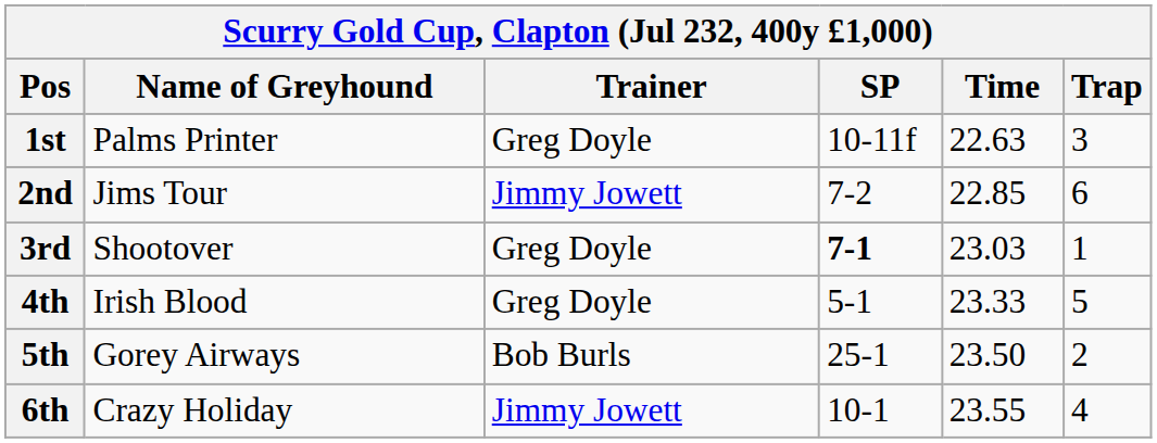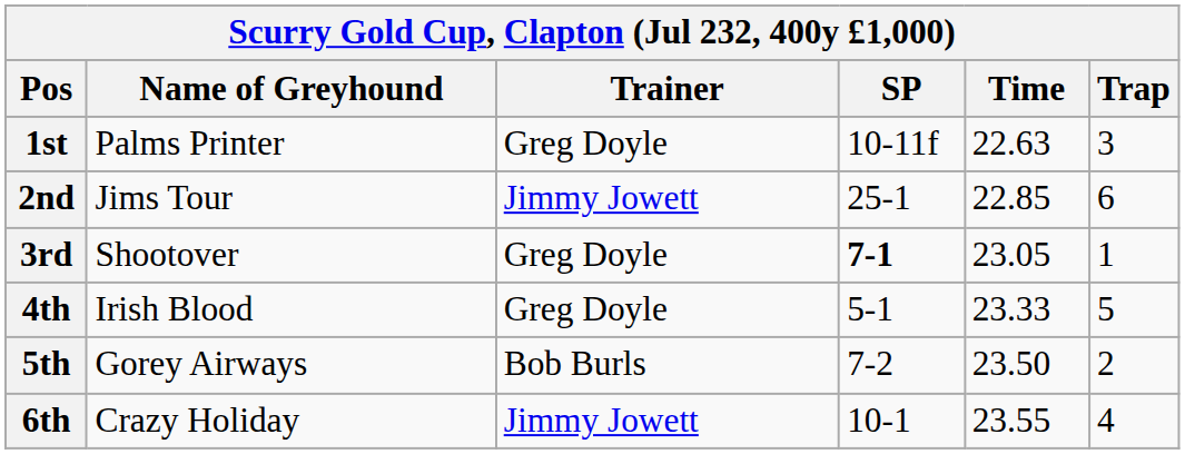2nd | SP: 7-2 -> 25-1
3rd | Time: 23.03 -> 23.05
5th | SP: 25-1 -> 7-2
